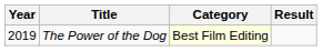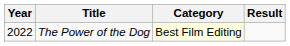The Power of the Dog | Year: 2019 -> 2022
